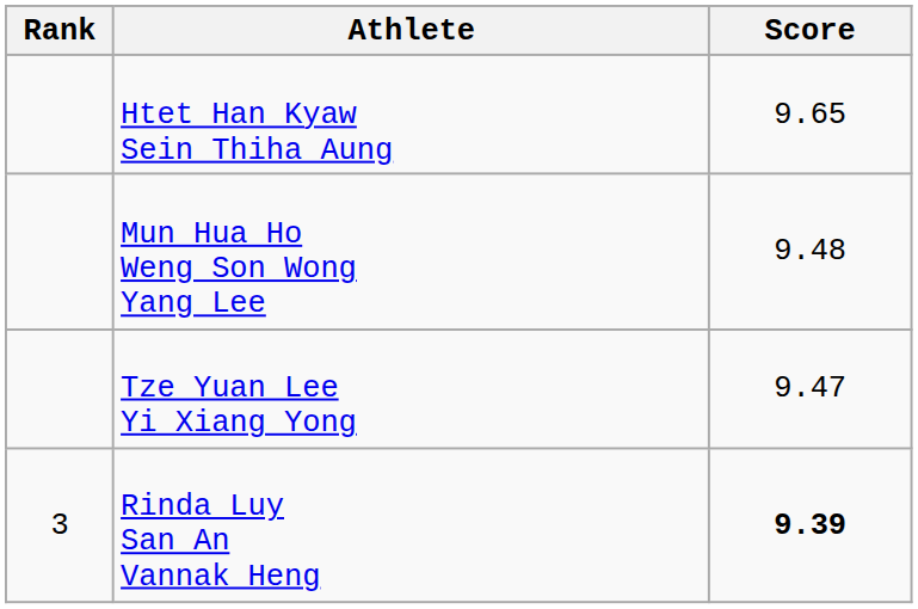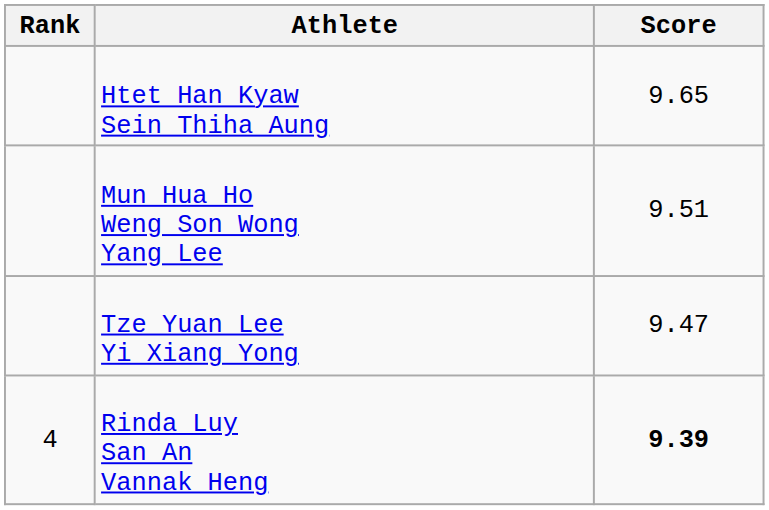Mun Hua Ho Weng Son Wong Yang Lee | Score: 9.48 -> 9.51
Rinda Luy San An Vannak Heng | Rank: 3 -> 4
